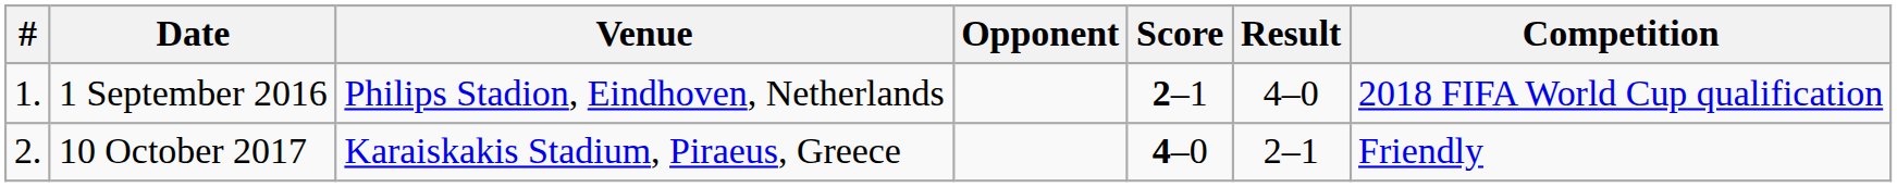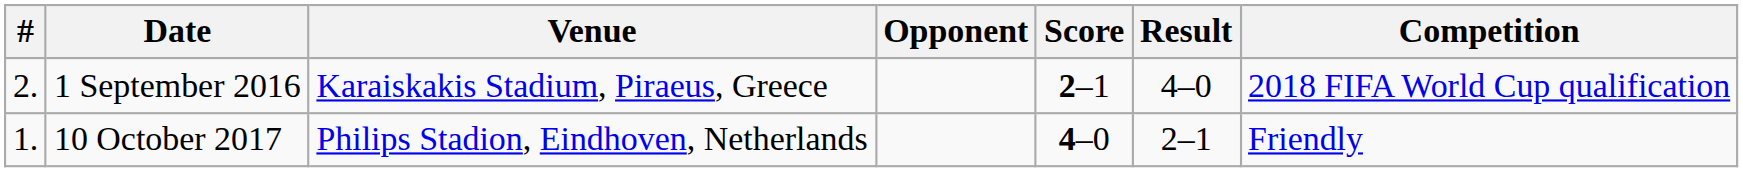1 September 2016 | #: 1. -> 2.
1 September 2016 | Venue: Philips Stadion, Eindhoven, Netherlands -> Karaiskakis Stadium, Piraeus, Greece
10 October 2017 | #: 2. -> 1.
10 October 2017 | Venue: Karaiskakis Stadium, Piraeus, Greece -> Philips Stadion, Eindhoven, Netherlands
